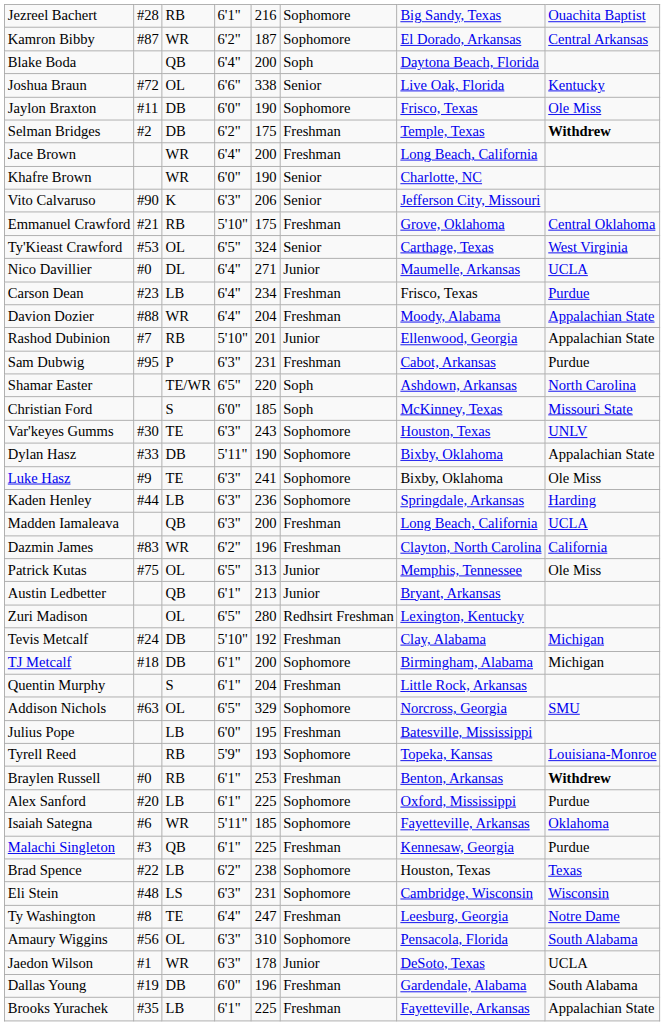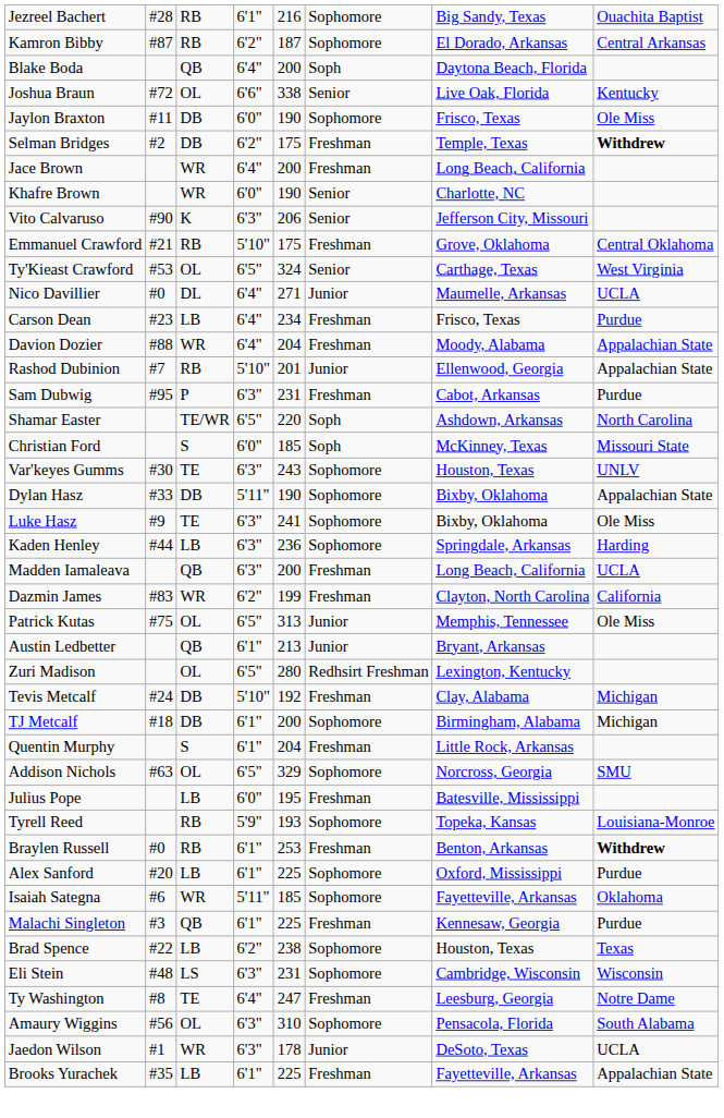Kamron Bibby | column 3: WR -> RB
Dazmin James | column 5: 196 -> 199
- row: Dallas Young | #19 | DB | 6'0" | 196 | Freshman | Gardendale, Alabama | South Alabama
